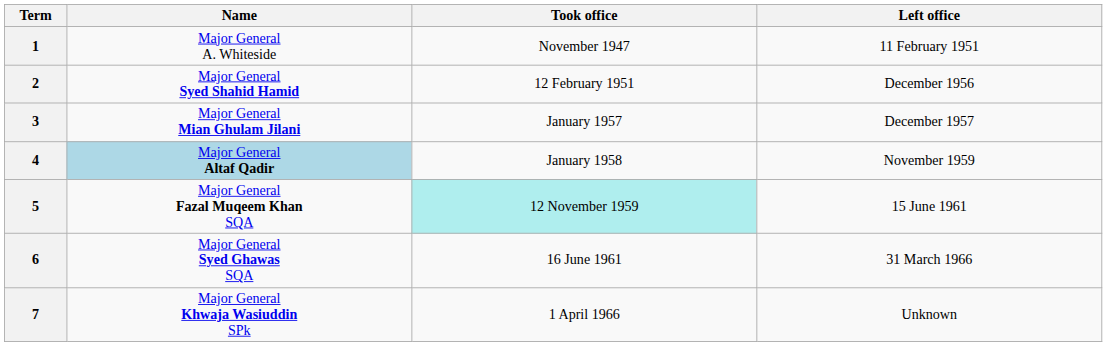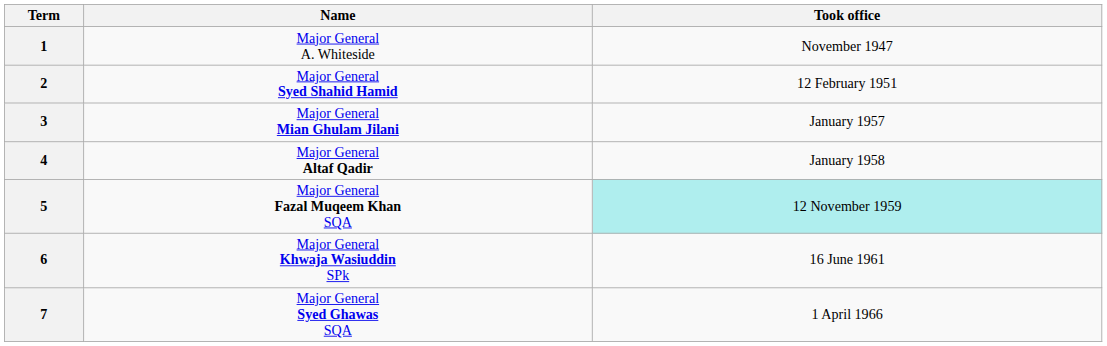- column: Left office | 11 February 1951 | December 1956 | December 1957 | November 1959 | 15 June 1961 | 31 March 1966 | Unknown
4 | Name: lightblue background -> no background
6 | Name: Major General Syed Ghawas SQA -> Major General Khwaja Wasiuddin SPk
7 | Name: Major General Khwaja Wasiuddin SPk -> Major General Syed Ghawas SQA
